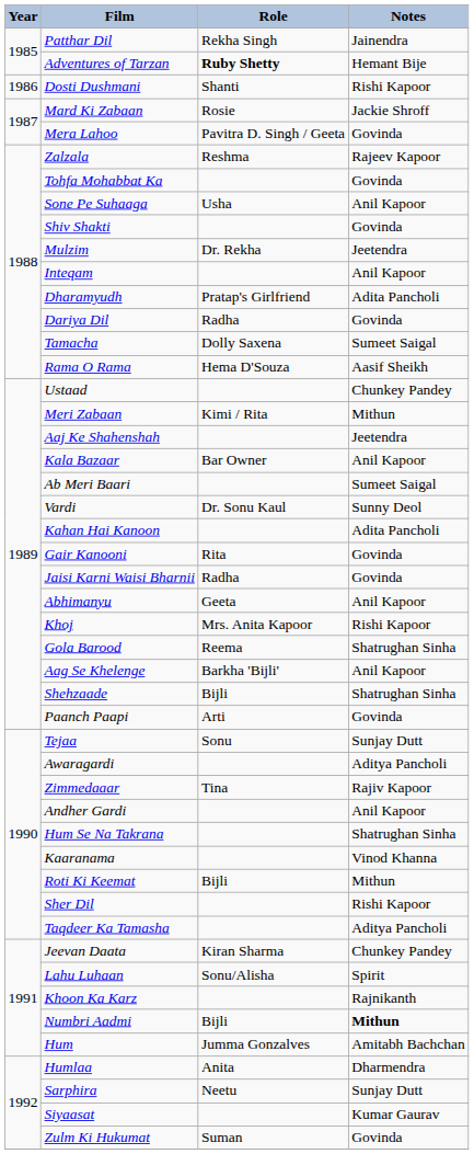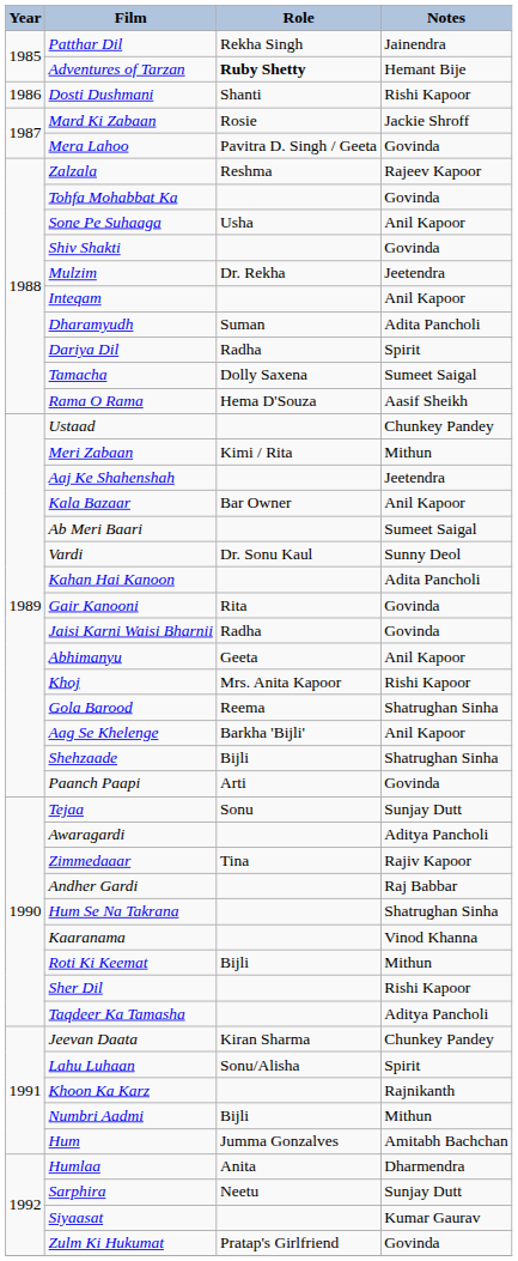Dharamyudh | Role: Pratap's Girlfriend -> Suman
Dariya Dil | Notes: Govinda -> Spirit
Andher Gardi | Notes: Anil Kapoor -> Raj Babbar
Numbri Aadmi | Notes: bold -> normal
Zulm Ki Hukumat | Role: Suman -> Pratap's Girlfriend
